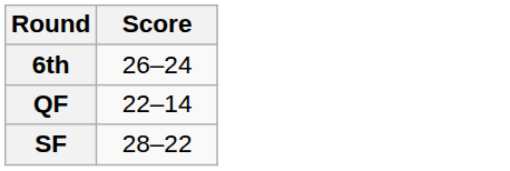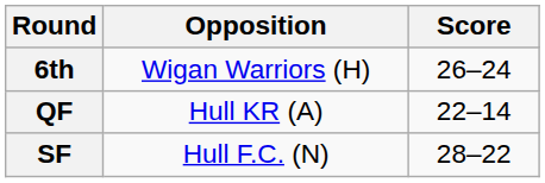+ column: Opposition | Wigan Warriors (H) | Hull KR (A) | Hull F.C. (N)
